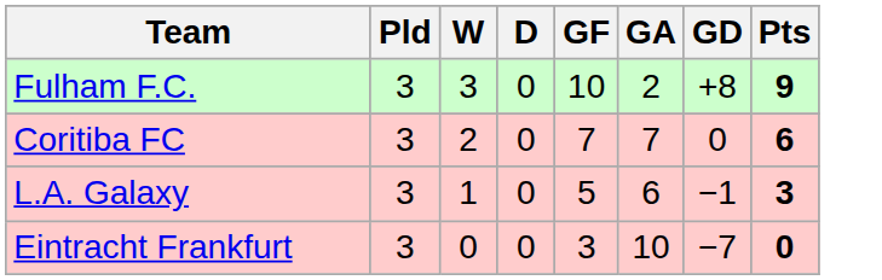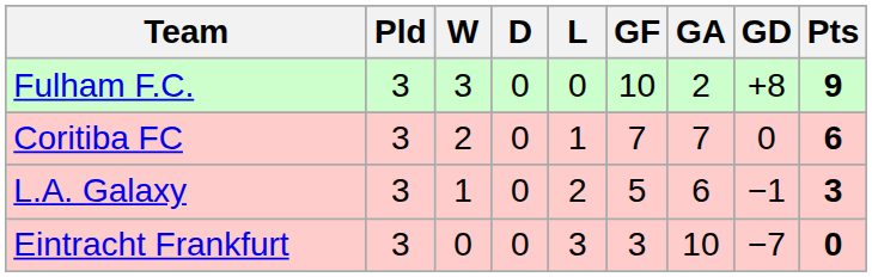+ column: L | 0 | 1 | 2 | 3
